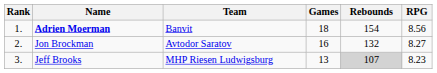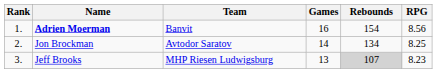Adrien Moerman | Games: 18 -> 16
Jon Brockman | Games: 16 -> 14
Jon Brockman | Rebounds: 132 -> 134
Jon Brockman | RPG: 8.27 -> 8.25
